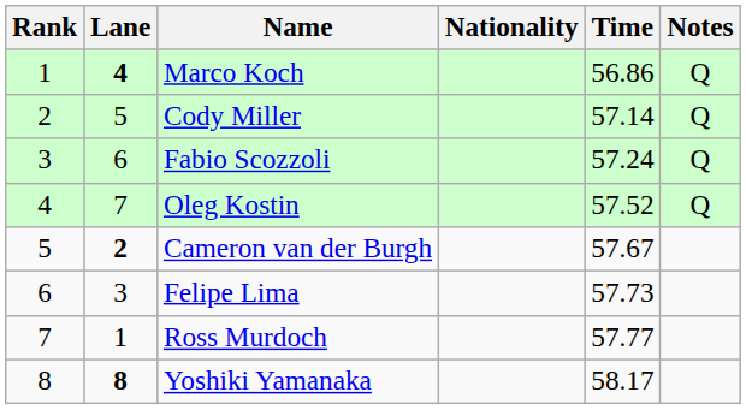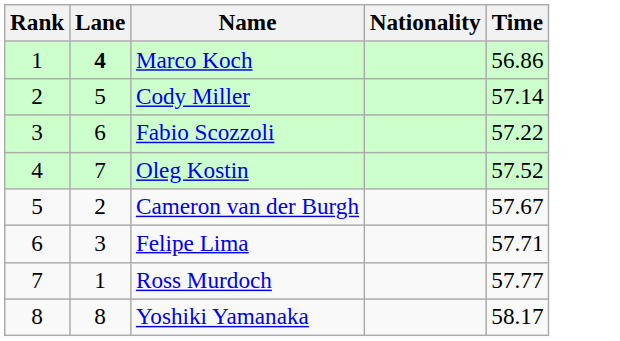- column: Notes | Q | Q | Q | Q
Fabio Scozzoli | Time: 57.24 -> 57.22
Cameron van der Burgh | Lane: bold -> normal
Felipe Lima | Time: 57.73 -> 57.71
Yoshiki Yamanaka | Lane: bold -> normal
